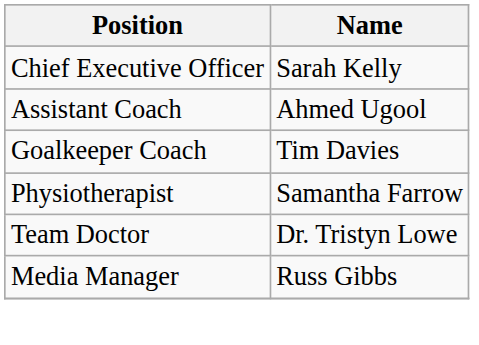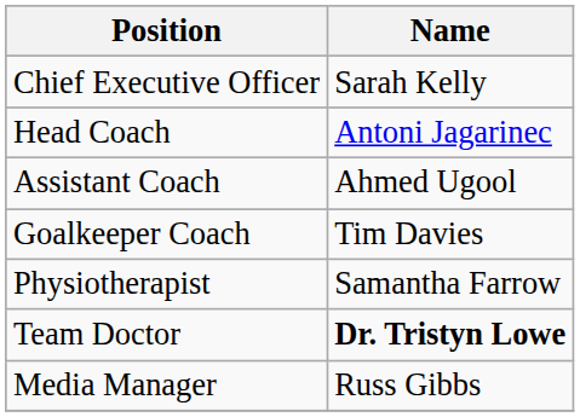+ row: Head Coach | Antoni Jagarinec
Team Doctor | Name: normal -> bold
